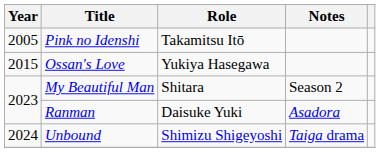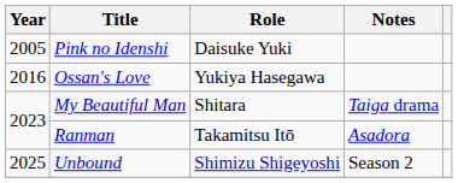Pink no Idenshi | Role: Takamitsu Itō -> Daisuke Yuki
Ossan's Love | Year: 2015 -> 2016
My Beautiful Man | Notes: Season 2 -> Taiga drama
Ranman | Role: Daisuke Yuki -> Takamitsu Itō
Unbound | Year: 2024 -> 2025
Unbound | Notes: Taiga drama -> Season 2
